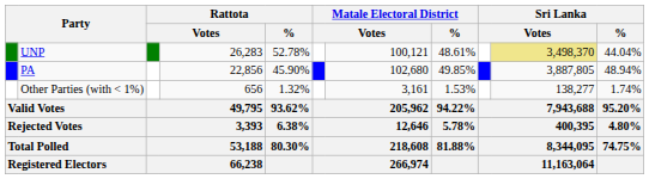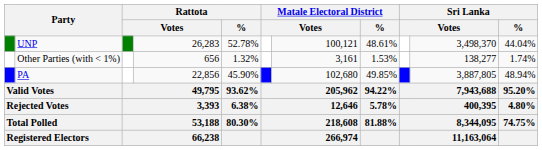UNP | column 10: khaki background -> no background
rows swapped: PA <-> Other Parties (with < 1%)
